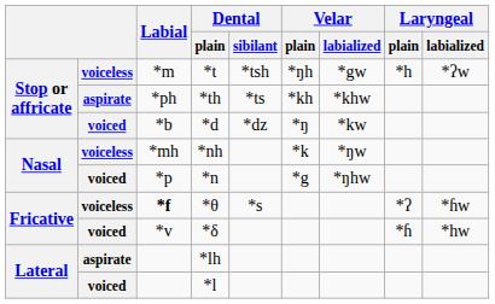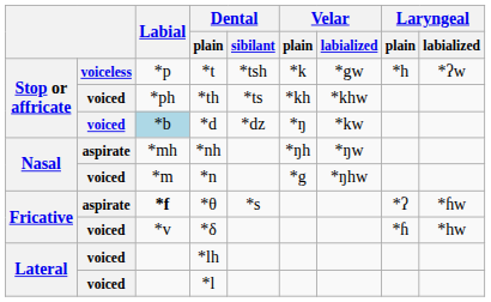*t | Labial: *m -> *p
*t | Velar / plain: *ŋh -> *k
*th | column 2: aspirate -> voiced
*d | Labial: no background -> lightblue background
*nh | column 2: voiceless -> aspirate
*nh | Velar / plain: *k -> *ŋh
*n | Labial: *p -> *m
*θ | column 2: voiceless -> aspirate
*lh | column 2: aspirate -> voiced
